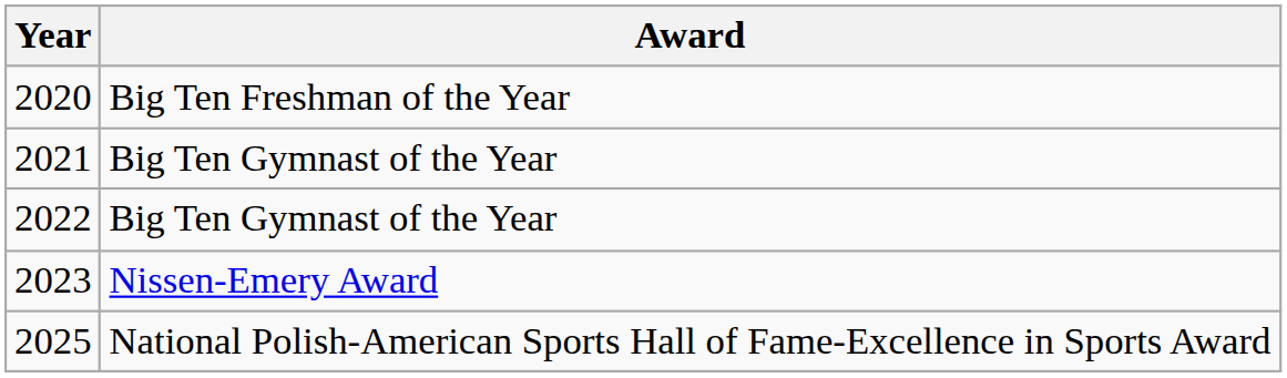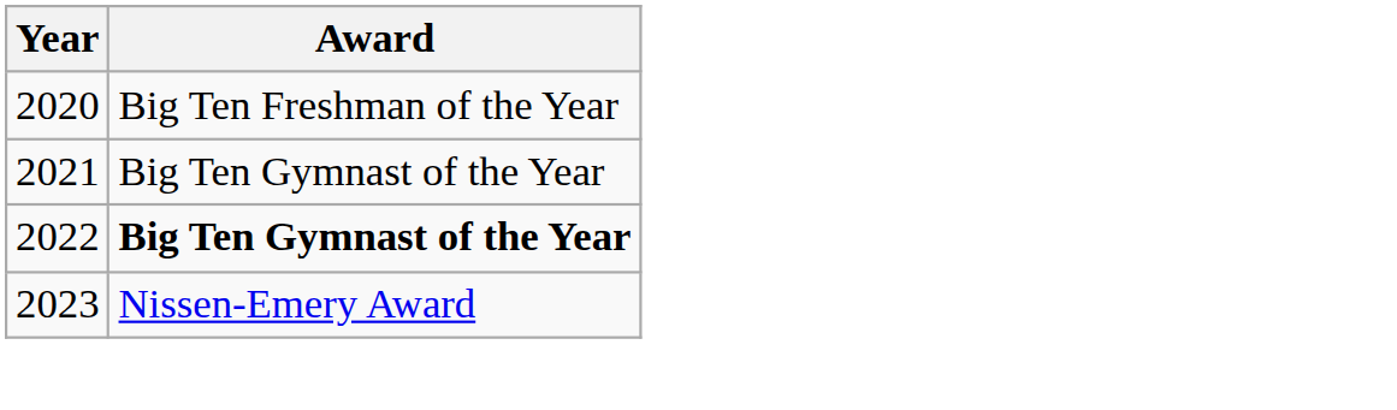2022 | Award: normal -> bold
- row: 2025 | National Polish-American Sports Hall of Fame-Excellence in Sports Award
